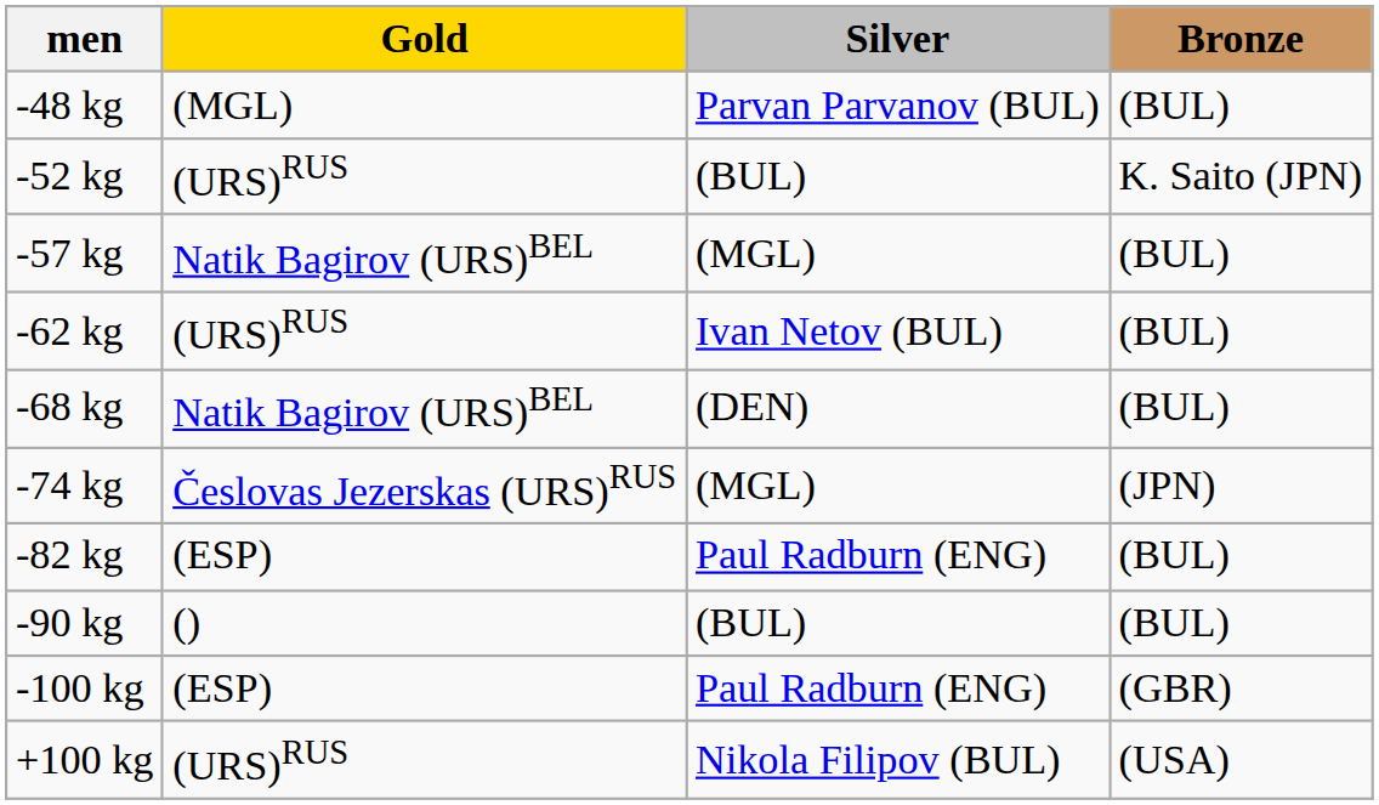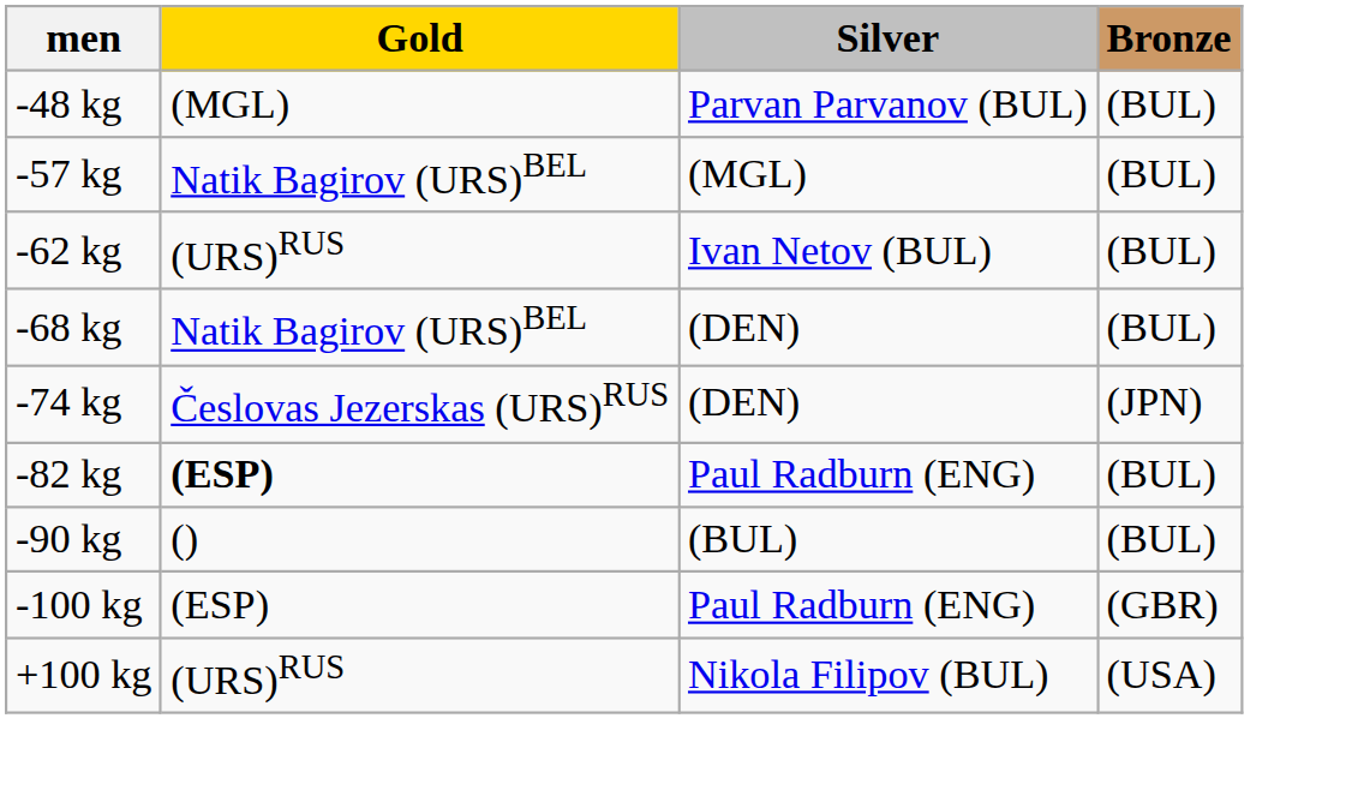- row: -52 kg | (URS)RUS | (BUL) | K. Saito (JPN)
-74 kg | Silver: (MGL) -> (DEN)
-82 kg | Gold: normal -> bold
